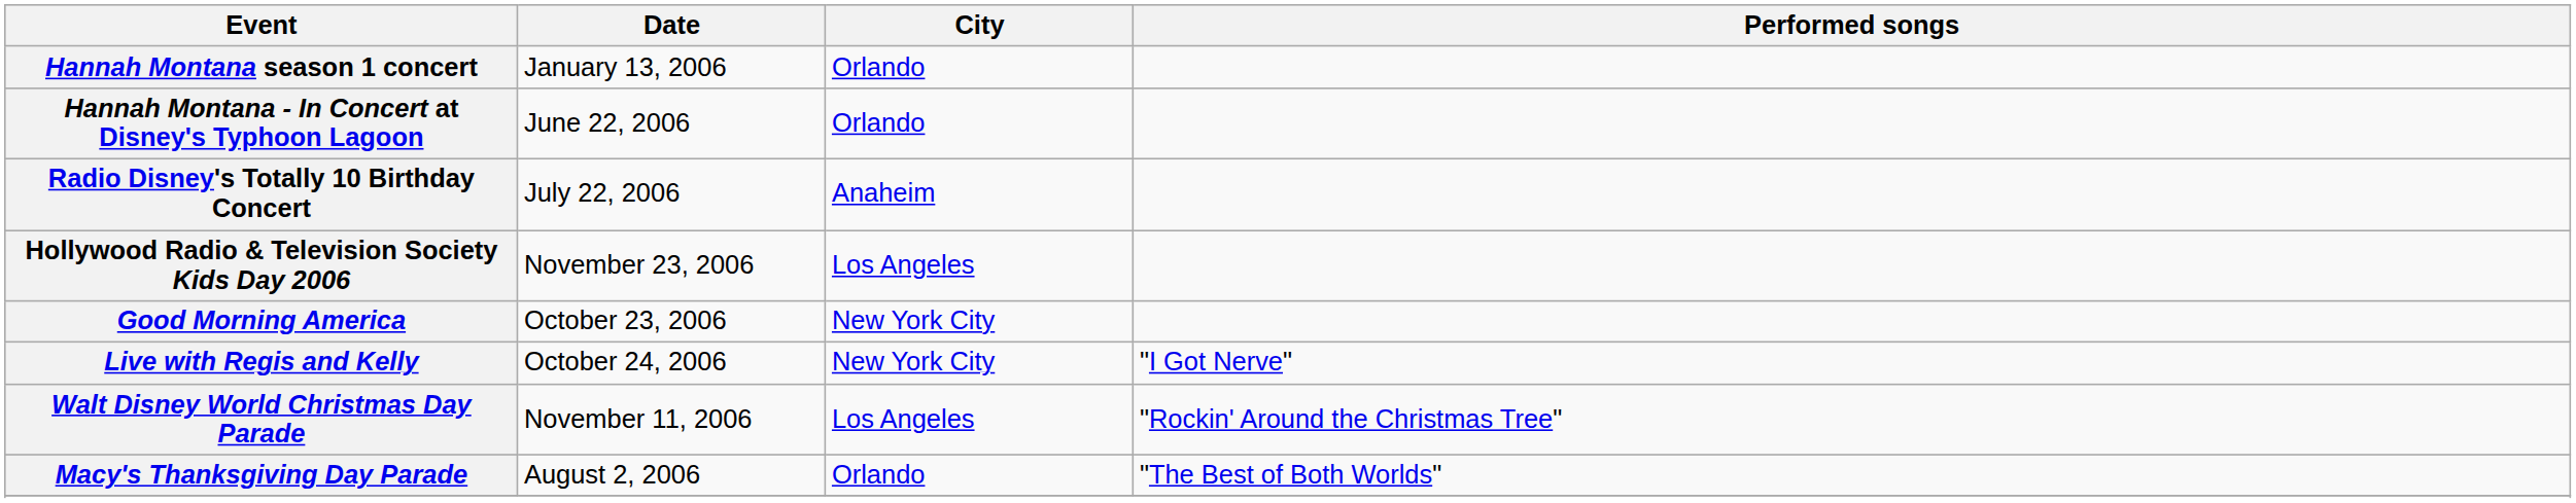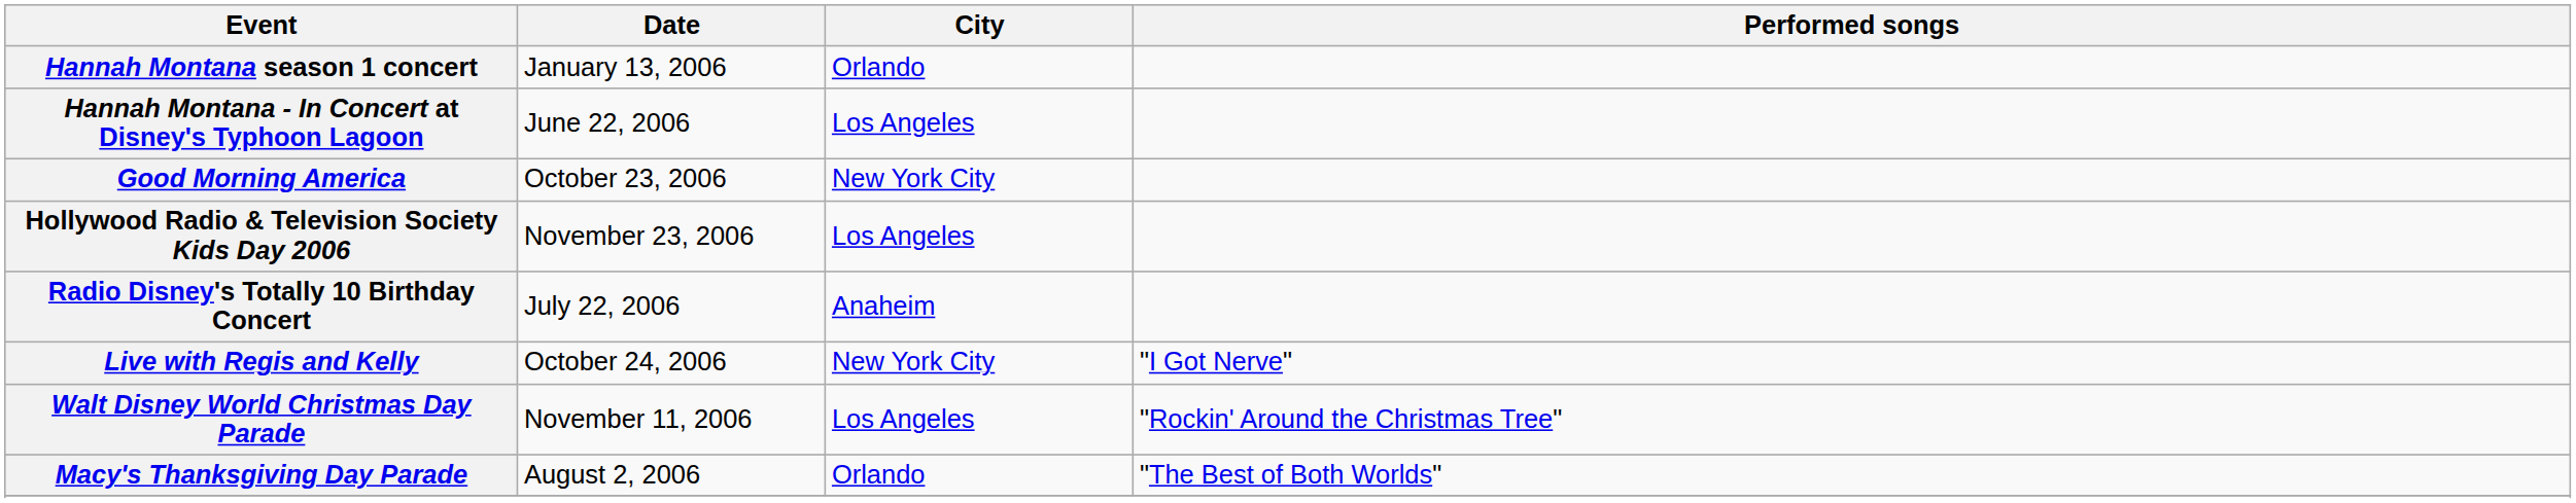Hannah Montana - In Concert at Disney's Typhoon Lagoon | City: Orlando -> Los Angeles
rows swapped: Radio Disney's Totally 10 Birthday Concert <-> Good Morning America
